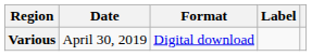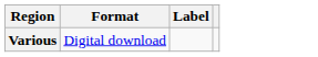- column: Date | April 30, 2019
